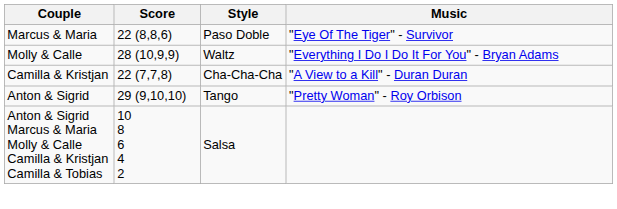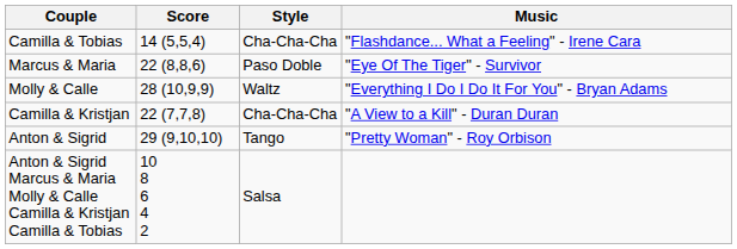+ row: Camilla & Tobias | 14 (5,5,4) | Cha-Cha-Cha | "Flashdance... What a Feeling" - Irene Cara
